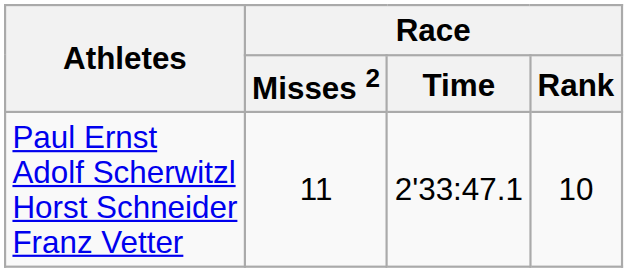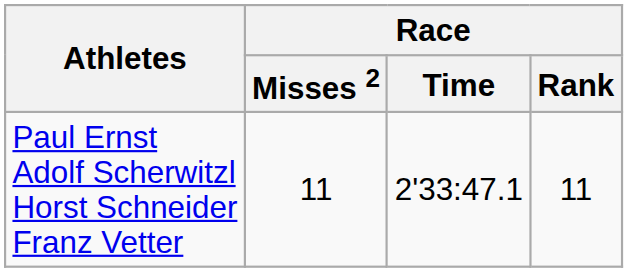Paul Ernst Adolf Scherwitzl Horst Schneider Franz Vetter | Race / Rank: 10 -> 11
